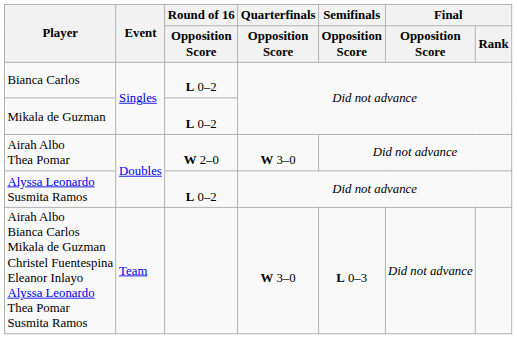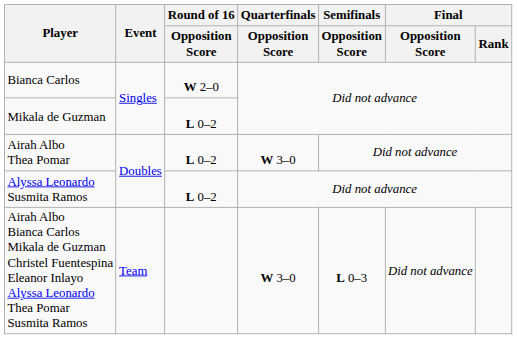Bianca Carlos | Round of 16 / Opposition Score: L 0–2 -> W 2–0
Airah Albo Thea Pomar | Round of 16 / Opposition Score: W 2–0 -> L 0–2
